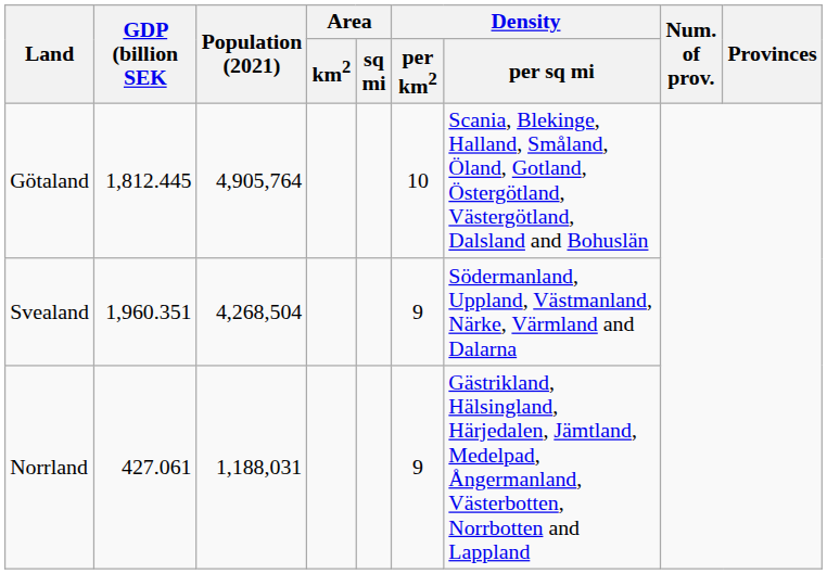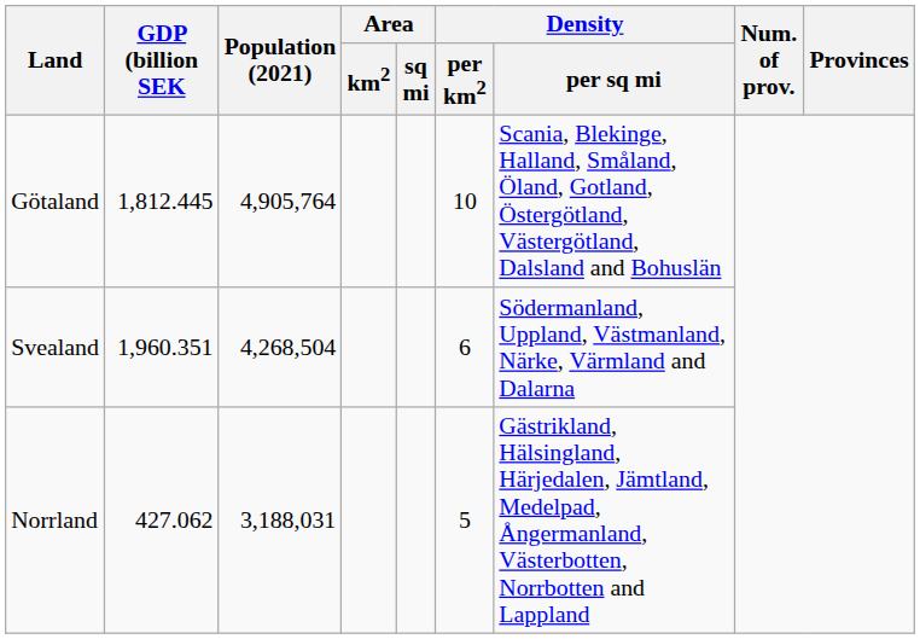Svealand | Density / per km2: 9 -> 6
Norrland | GDP (billion SEK: 427.061 -> 427.062
Norrland | Population (2021): 1,188,031 -> 3,188,031
Norrland | Density / per km2: 9 -> 5
